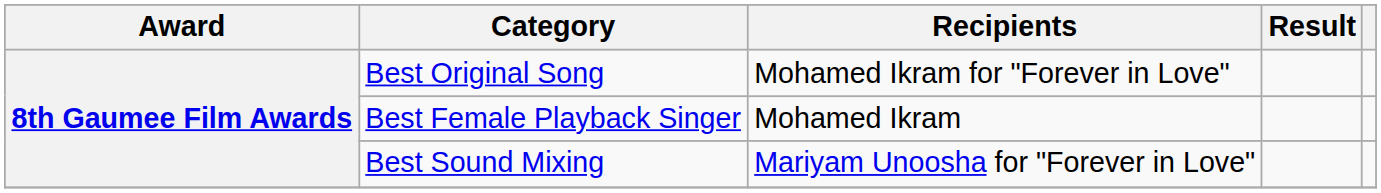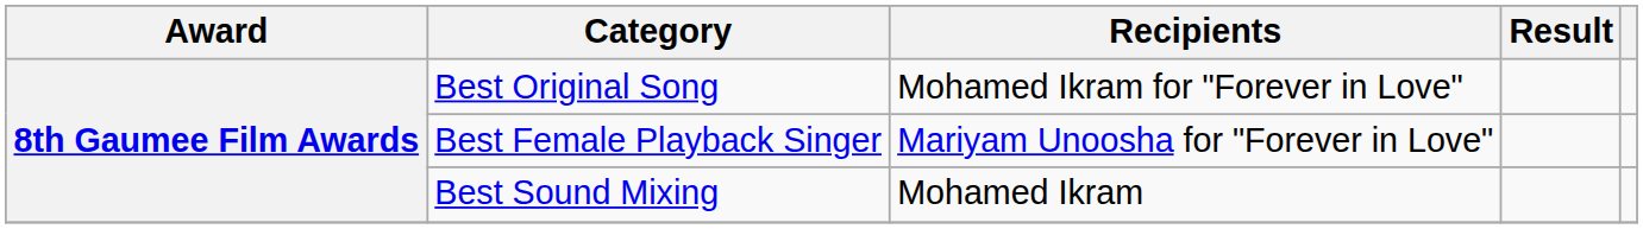Best Female Playback Singer | Recipients: Mohamed Ikram -> Mariyam Unoosha for "Forever in Love"
Best Sound Mixing | Recipients: Mariyam Unoosha for "Forever in Love" -> Mohamed Ikram
